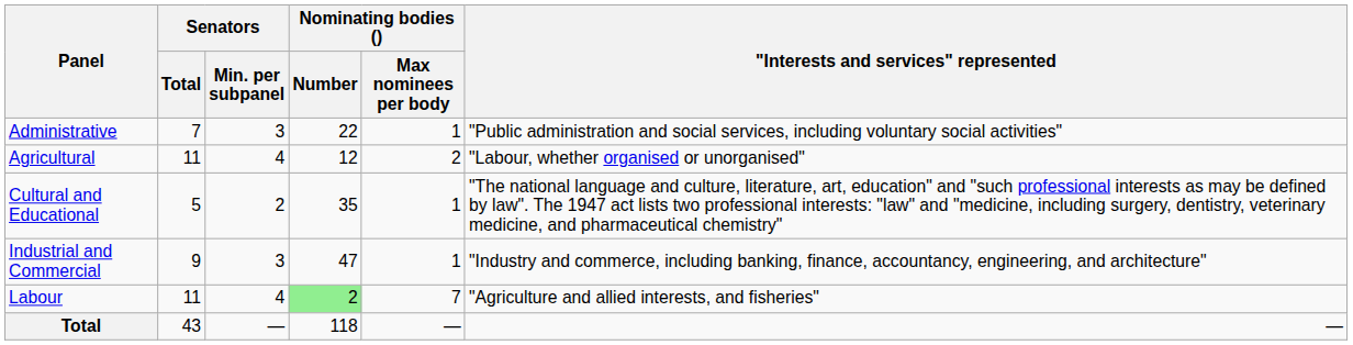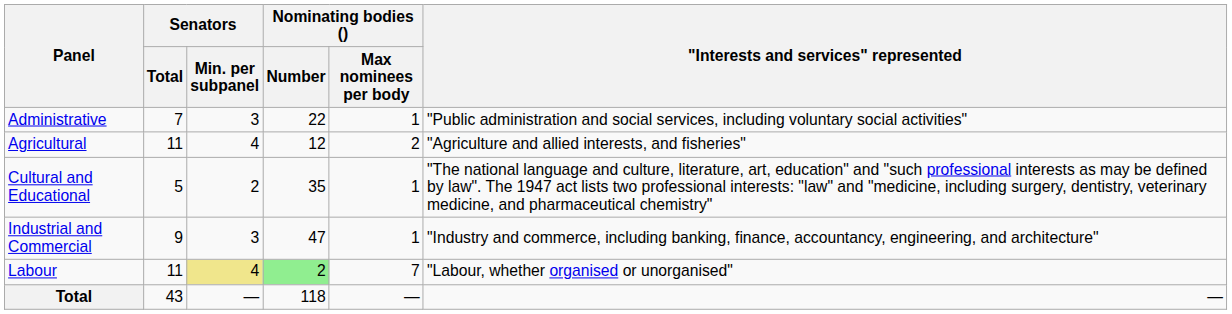Agricultural | "Interests and services" represented: "Labour, whether organised or unorganised" -> "Agriculture and allied interests, and fisheries"
Labour | Senators / Min. per subpanel: no background -> khaki background
Labour | "Interests and services" represented: "Agriculture and allied interests, and fisheries" -> "Labour, whether organised or unorganised"
